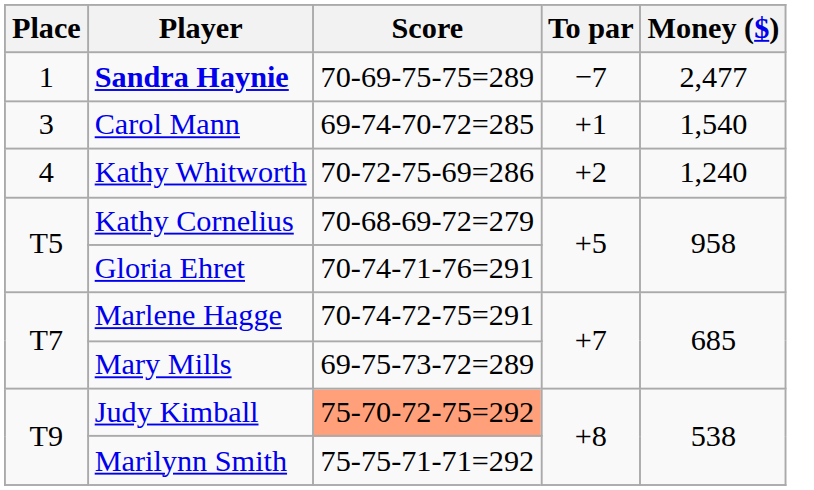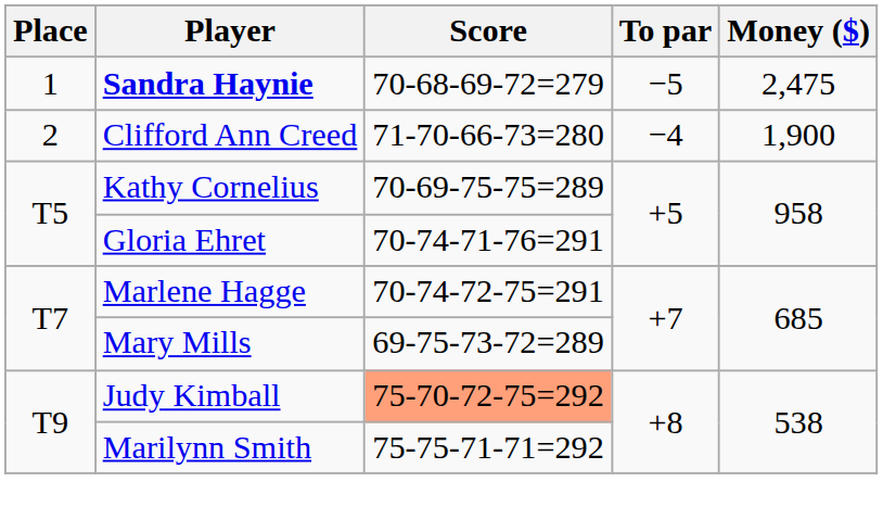Sandra Haynie | Score: 70-69-75-75=289 -> 70-68-69-72=279
Sandra Haynie | To par: −7 -> −5
Sandra Haynie | Money ($): 2,477 -> 2,475
+ row: 2 | Clifford Ann Creed | 71-70-66-73=280 | −4 | 1,900
- row: 3 | Carol Mann | 69-74-70-72=285 | +1 | 1,540
- row: 4 | Kathy Whitworth | 70-72-75-69=286 | +2 | 1,240
Kathy Cornelius | Score: 70-68-69-72=279 -> 70-69-75-75=289
